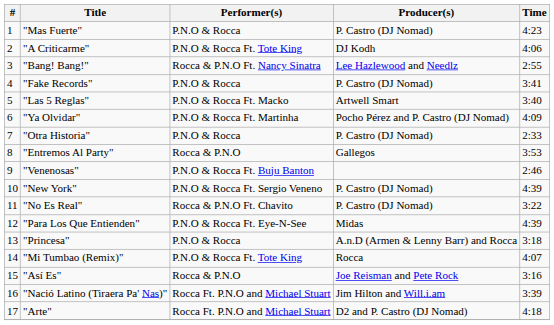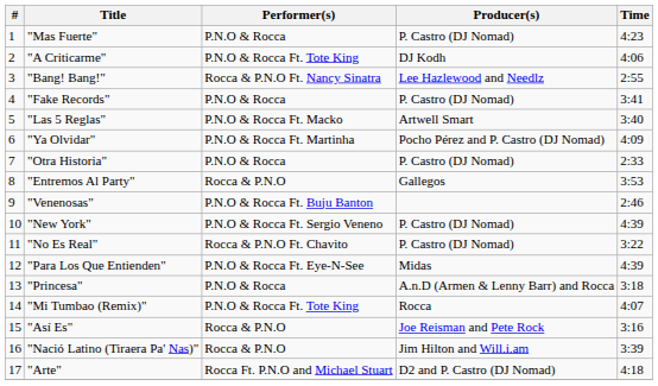"Nació Latino (Tiraera Pa' Nas)" | Performer(s): Rocca Ft. P.N.O and Michael Stuart -> Rocca & P.N.O
